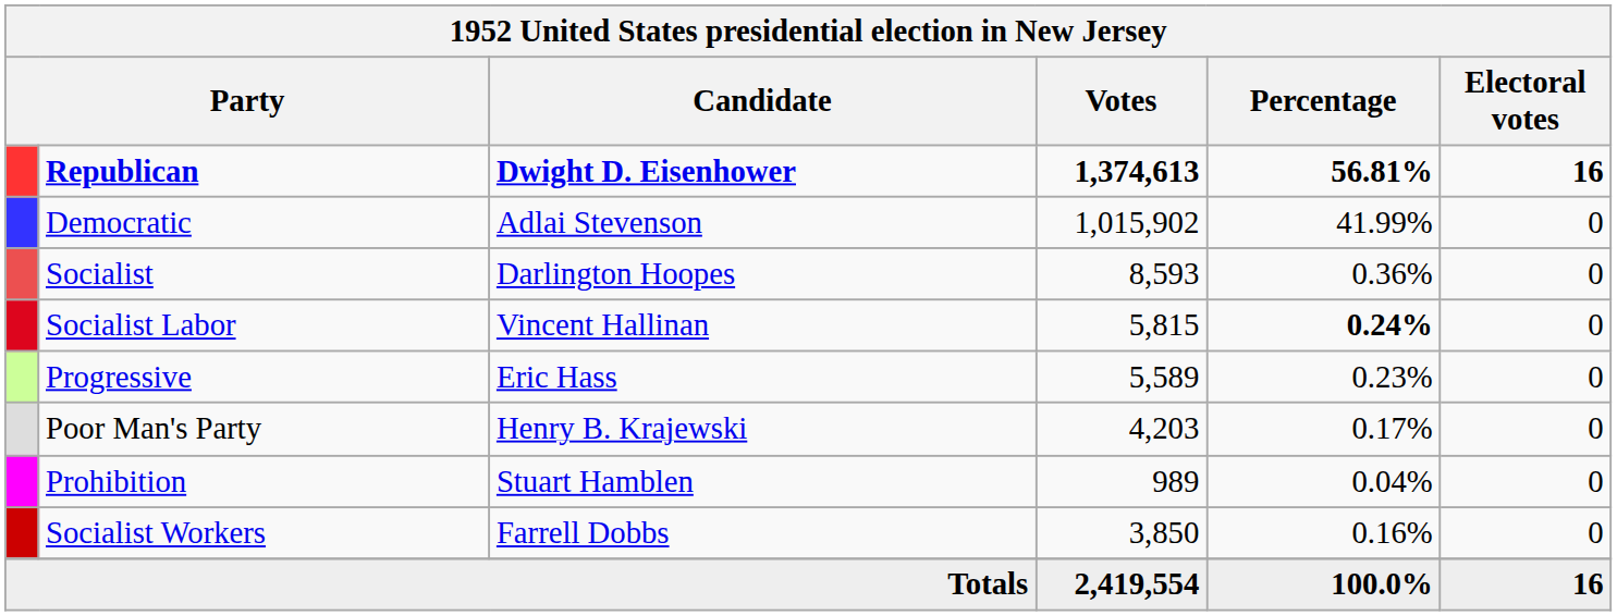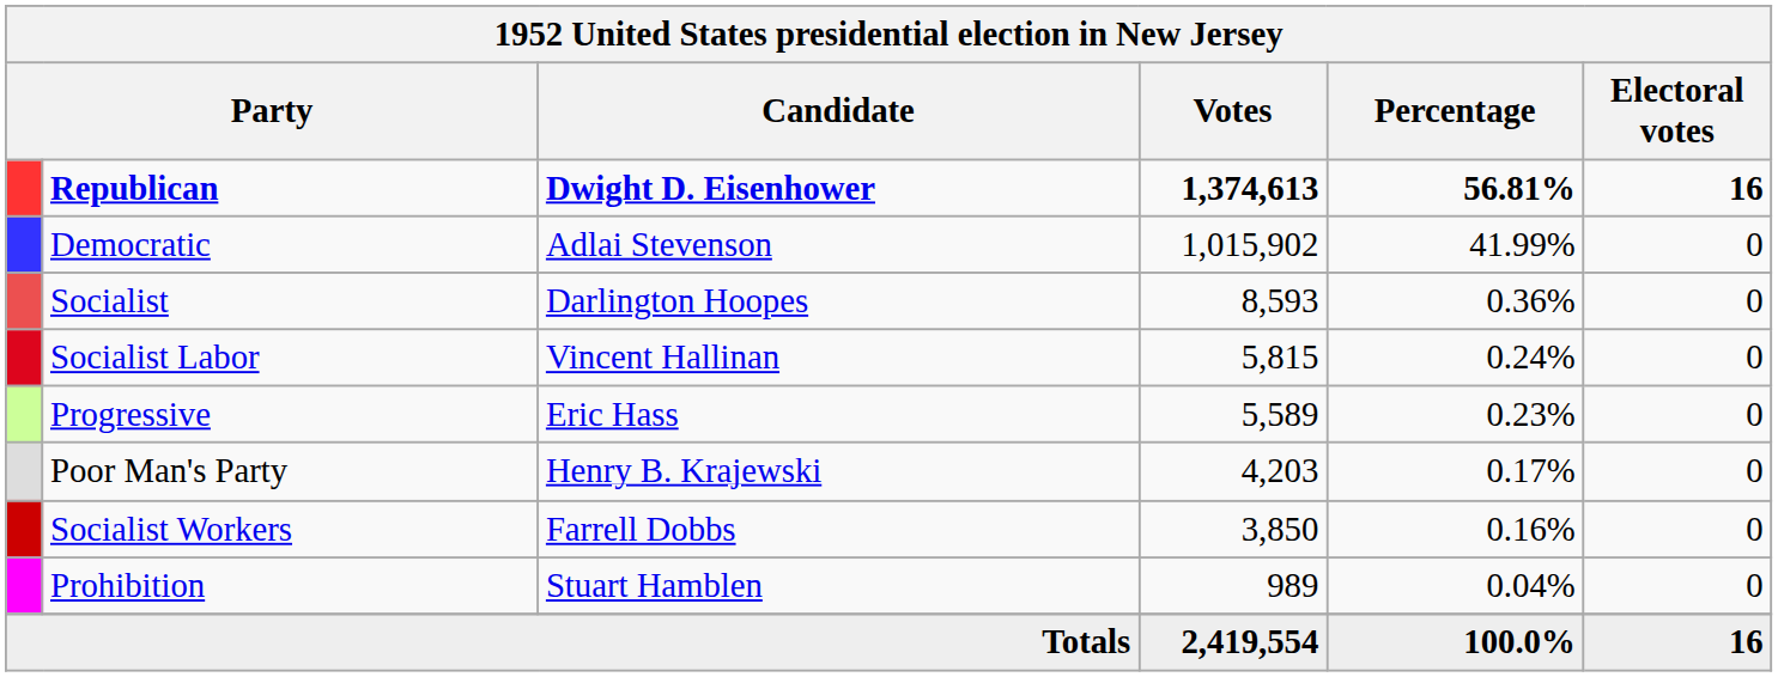Socialist Labor | Percentage: bold -> normal
rows swapped: Socialist Workers <-> Prohibition
